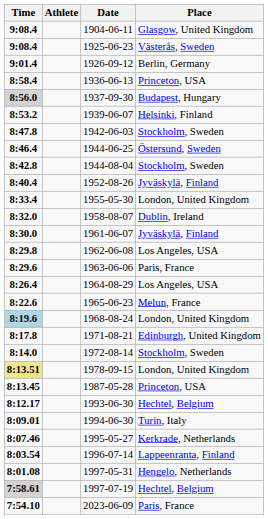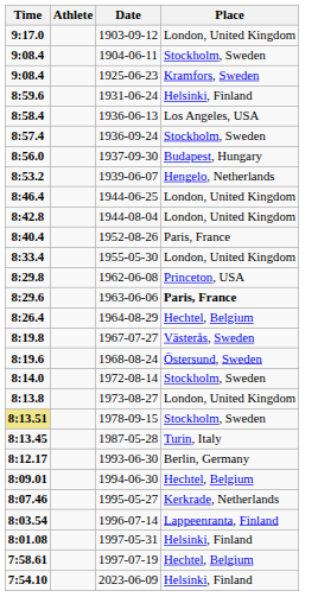+ row: 9:17.0 | 1903-09-12 | London, United Kingdom
1904-06-11 | Place: Glasgow, United Kingdom -> Stockholm, Sweden
1925-06-23 | Place: Västerås, Sweden -> Kramfors, Sweden
- row: 9:01.4 | 1926-09-12 | Berlin, Germany
+ row: 8:59.6 | 1931-06-24 | Helsinki, Finland
1936-06-13 | Place: Princeton, USA -> Los Angeles, USA
+ row: 8:57.4 | 1936-09-24 | Stockholm, Sweden
1937-09-30 | Time: lightgrey background -> no background
1939-06-07 | Place: Helsinki, Finland -> Hengelo, Netherlands
- row: 8:47.8 | 1942-06-03 | Stockholm, Sweden
1944-06-25 | Place: Östersund, Sweden -> London, United Kingdom
1944-08-04 | Place: Stockholm, Sweden -> London, United Kingdom
1952-08-26 | Place: Jyväskylä, Finland -> Paris, France
- row: 8:32.0 | 1958-08-07 | Dublin, Ireland
- row: 8:30.0 | 1961-06-07 | Jyväskylä, Finland
1962-06-08 | Place: Los Angeles, USA -> Princeton, USA
1963-06-06 | Place: normal -> bold
1964-08-29 | Place: Los Angeles, USA -> Hechtel, Belgium
- row: 8:22.6 | 1965-06-23 | Melun, France
+ row: 8:19.8 | 1967-07-27 | Västerås, Sweden
1968-08-24 | Time: lightblue background -> no background
1968-08-24 | Place: London, United Kingdom -> Östersund, Sweden
- row: 8:17.8 | 1971-08-21 | Edinburgh, United Kingdom
+ row: 8:13.8 | 1973-08-27 | London, United Kingdom
1978-09-15 | Place: London, United Kingdom -> Stockholm, Sweden
1987-05-28 | Place: Princeton, USA -> Turin, Italy
1993-06-30 | Place: Hechtel, Belgium -> Berlin, Germany
1994-06-30 | Place: Turin, Italy -> Hechtel, Belgium
1997-05-31 | Place: Hengelo, Netherlands -> Helsinki, Finland
1997-07-19 | Time: lightgrey background -> no background
2023-06-09 | Place: Paris, France -> Helsinki, Finland
